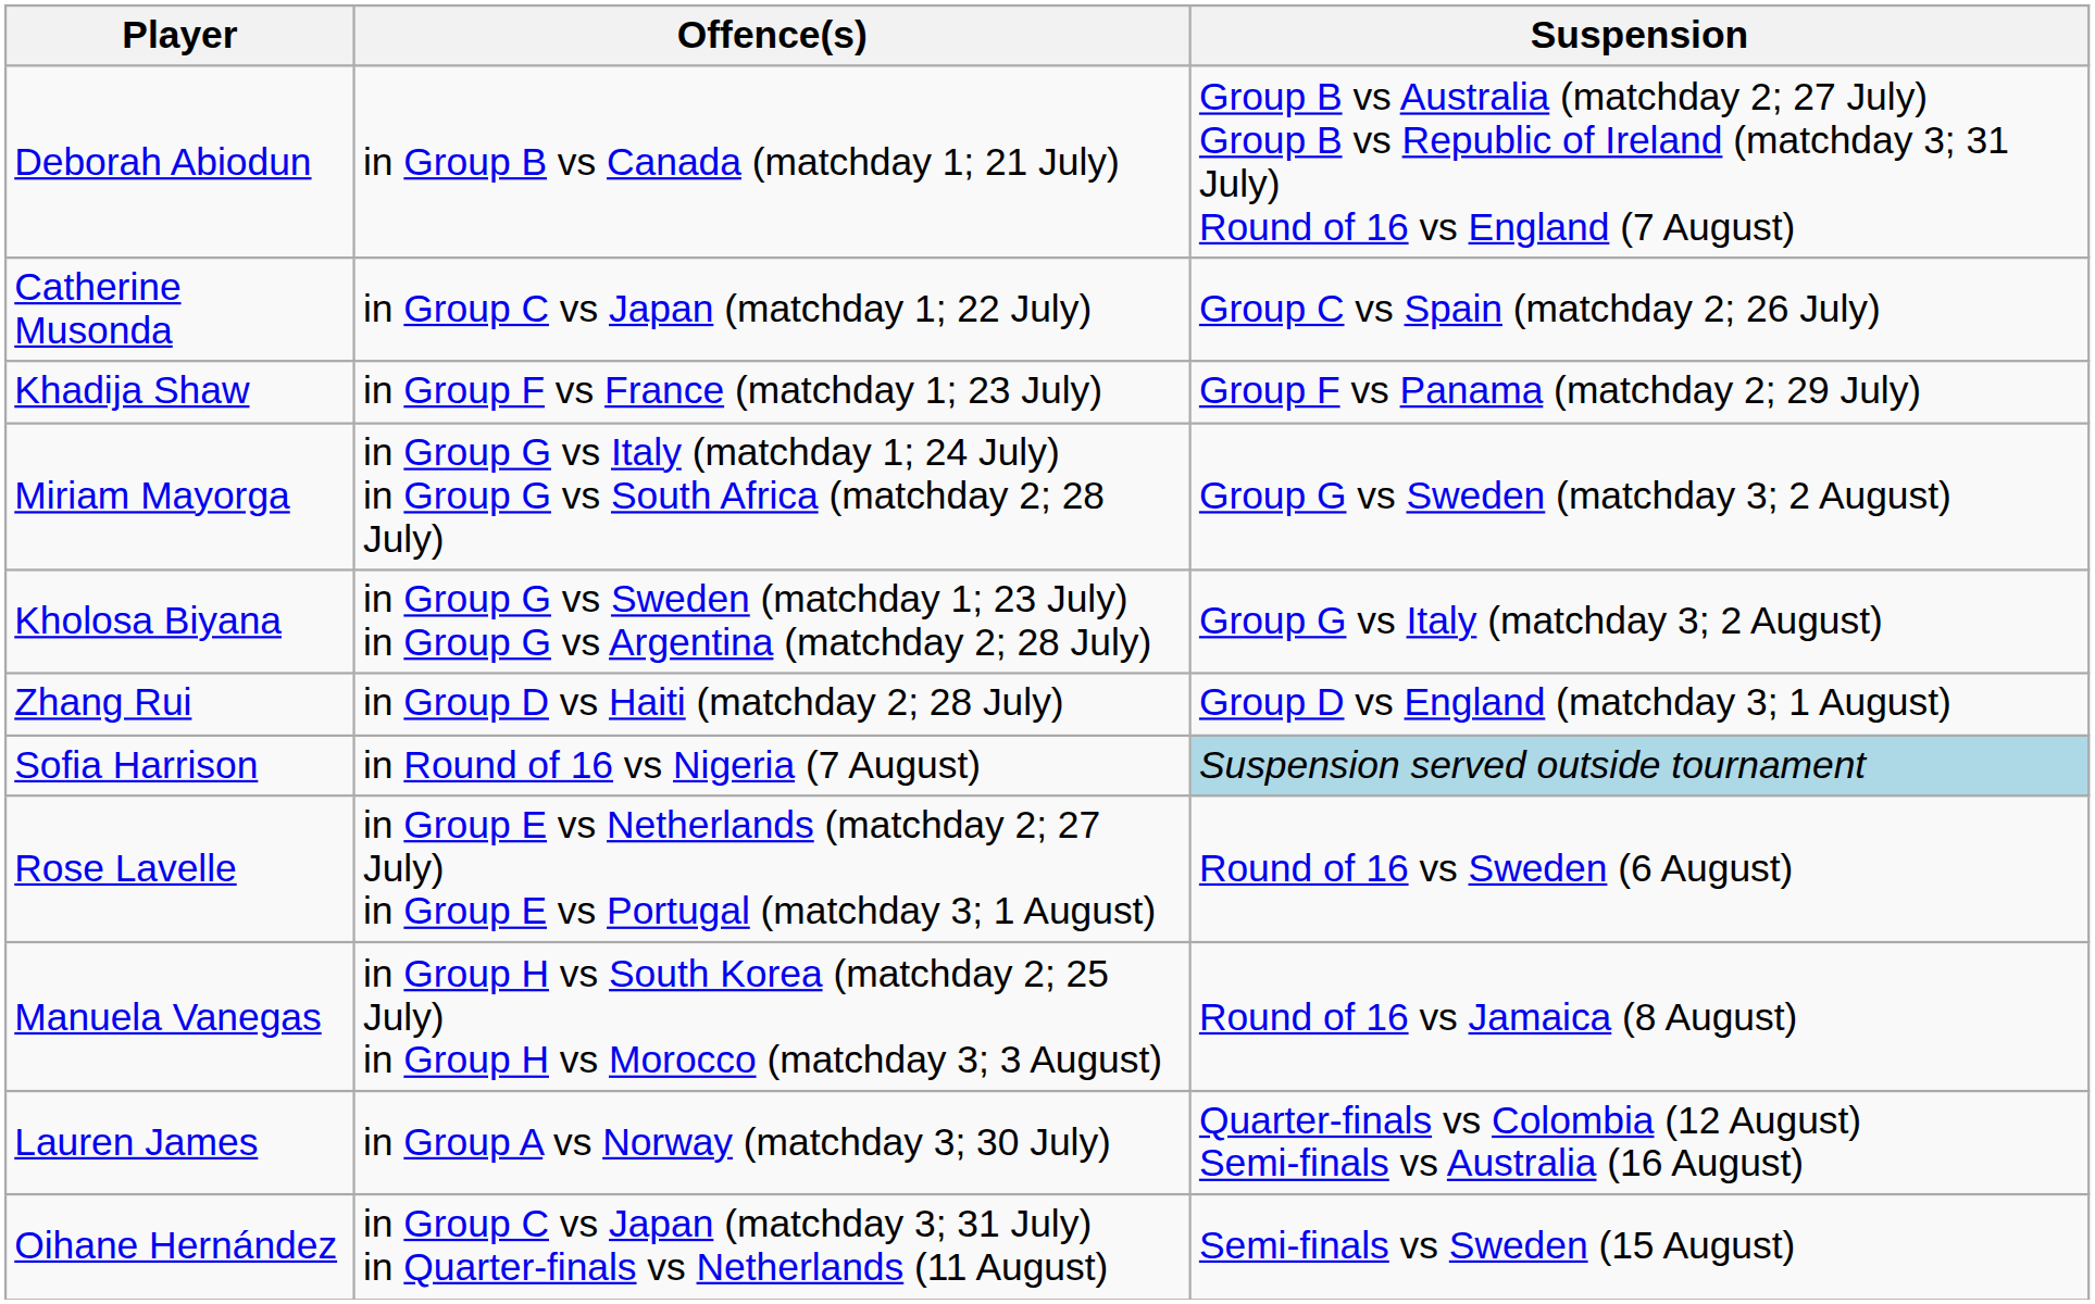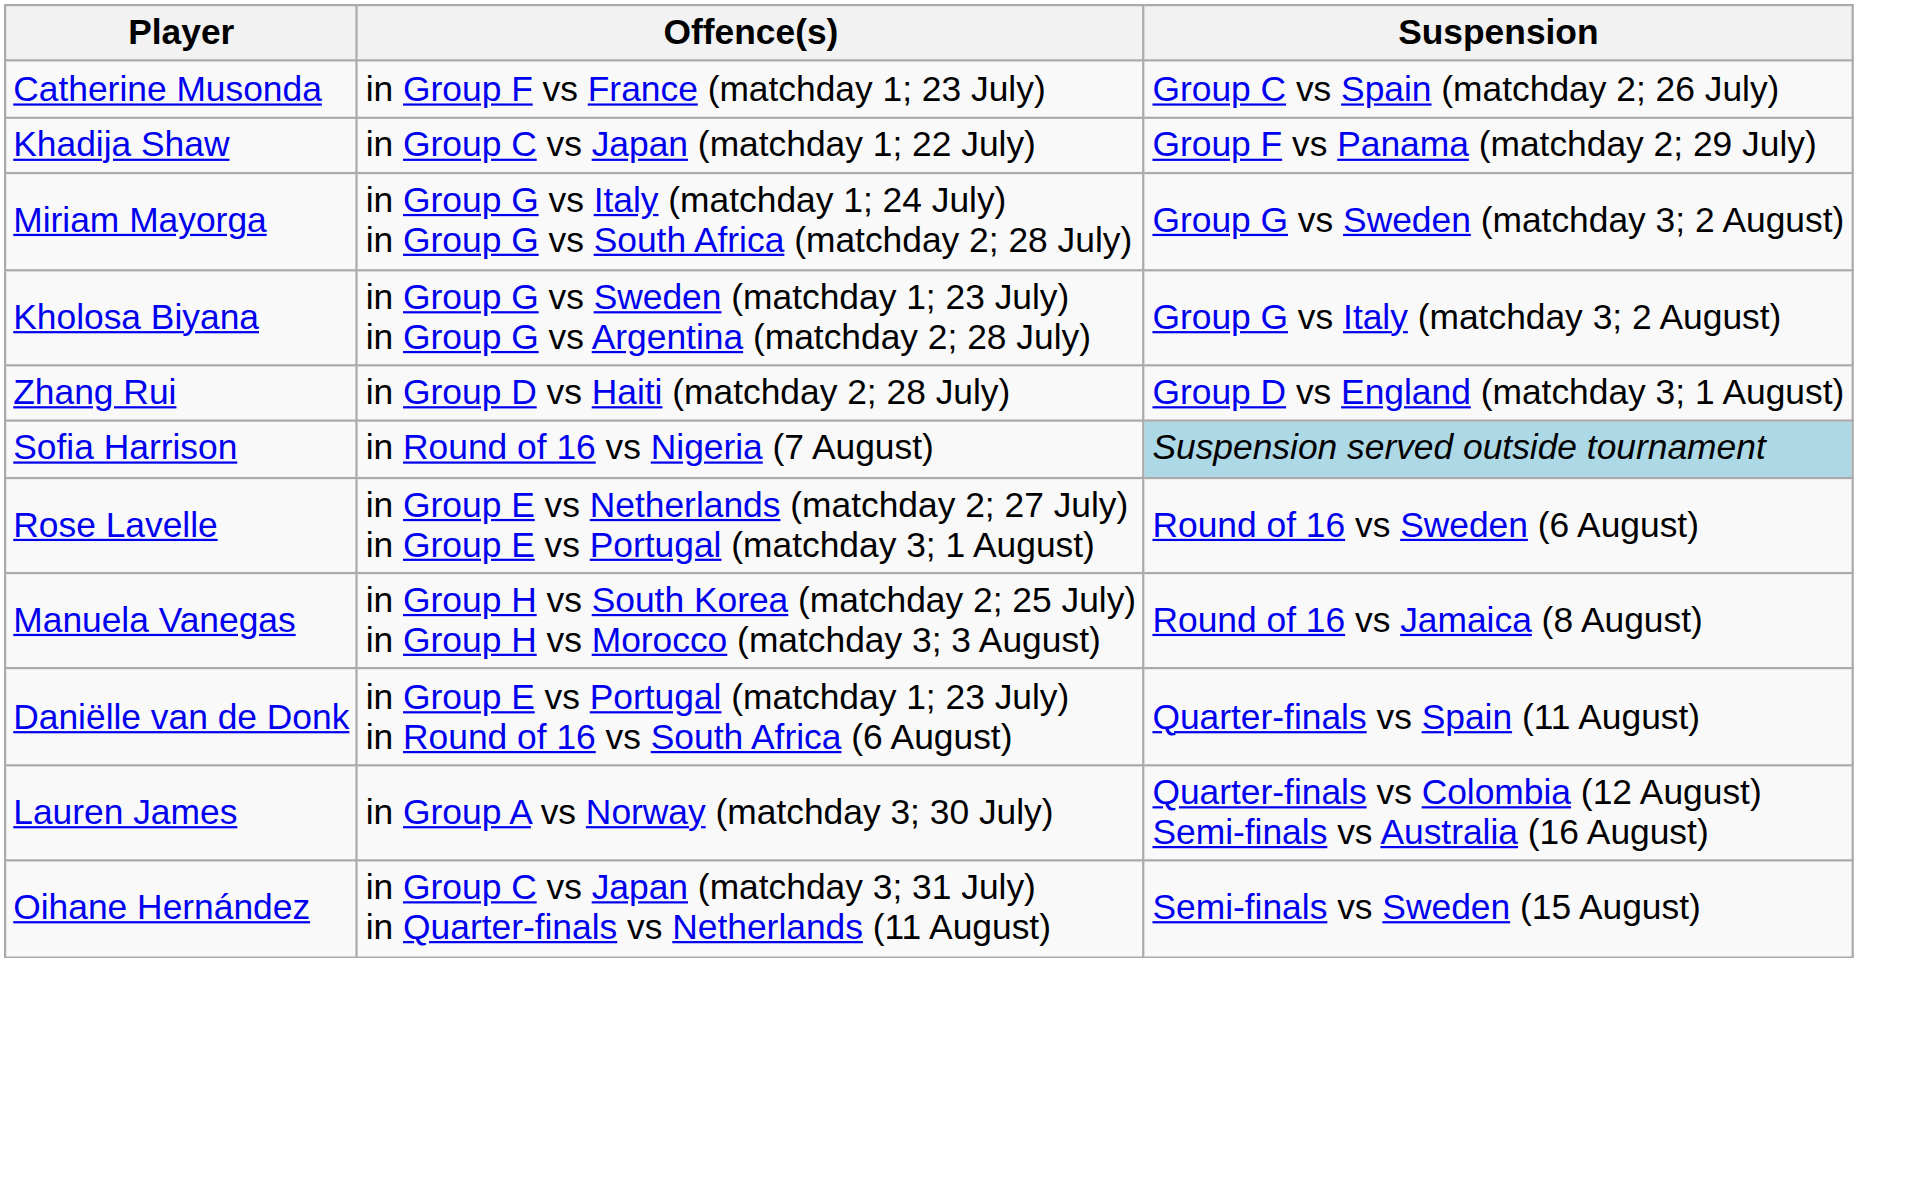- row: Deborah Abiodun | in Group B vs Canada (matchday 1; 21 July) | Group B vs Australia (matchday 2; 27 July) Group B vs Republic of Ireland (matchday 3; 31 July) Round of 16 vs England (7 August)
Catherine Musonda | Offence(s): in Group C vs Japan (matchday 1; 22 July) -> in Group F vs France (matchday 1; 23 July)
Khadija Shaw | Offence(s): in Group F vs France (matchday 1; 23 July) -> in Group C vs Japan (matchday 1; 22 July)
+ row: Daniëlle van de Donk | in Group E vs Portugal (matchday 1; 23 July) in Round of 16 vs South Africa (6 August) | Quarter-finals vs Spain (11 August)
